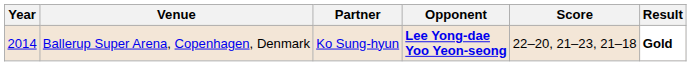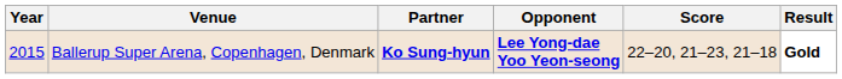Ballerup Super Arena, Copenhagen, Denmark | Year: 2014 -> 2015
Ballerup Super Arena, Copenhagen, Denmark | Partner: normal -> bold
